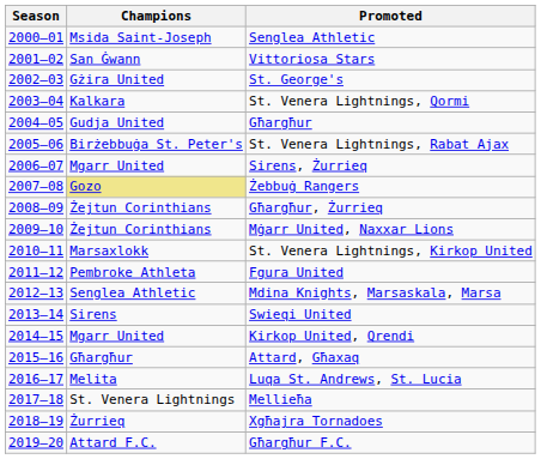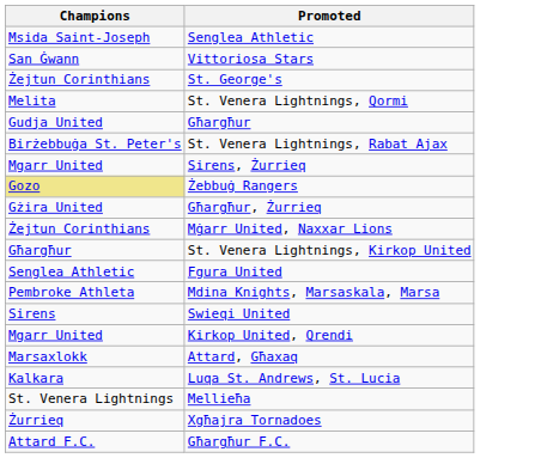- column: Season | 2000–01 | 2001–02 | 2002–03 | 2003–04 | 2004–05 | 2005–06 | 2006–07 | 2007–08 | 2008–09 | 2009–10 | 2010–11 | 2011–12 | 2012–13 | 2013–14 | 2014–15 | 2015–16 | 2016–17 | 2017–18 | 2018–19 | 2019–20
St. George's | Champions: Gżira United -> Żejtun Corinthians
St. Venera Lightnings, Qormi | Champions: Kalkara -> Melita
Għargħur, Żurrieq | Champions: Żejtun Corinthians -> Gżira United
St. Venera Lightnings, Kirkop United | Champions: Marsaxlokk -> Għargħur
Fgura United | Champions: Pembroke Athleta -> Senglea Athletic
Mdina Knights, Marsaskala, Marsa | Champions: Senglea Athletic -> Pembroke Athleta
Attard, Għaxaq | Champions: Għargħur -> Marsaxlokk
Luqa St. Andrews, St. Lucia | Champions: Melita -> Kalkara
